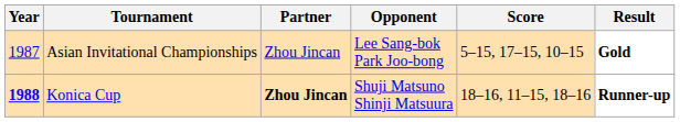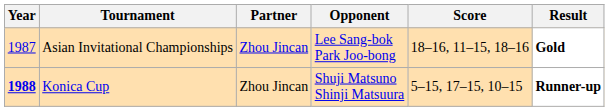Asian Invitational Championships | Score: 5–15, 17–15, 10–15 -> 18–16, 11–15, 18–16
Konica Cup | Partner: bold -> normal
Konica Cup | Score: 18–16, 11–15, 18–16 -> 5–15, 17–15, 10–15
